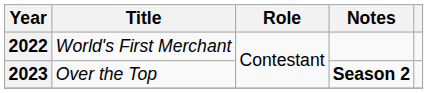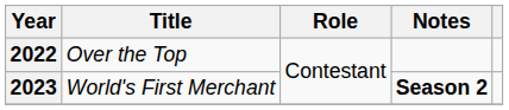2022 | Title: World's First Merchant -> Over the Top
2023 | Title: Over the Top -> World's First Merchant
